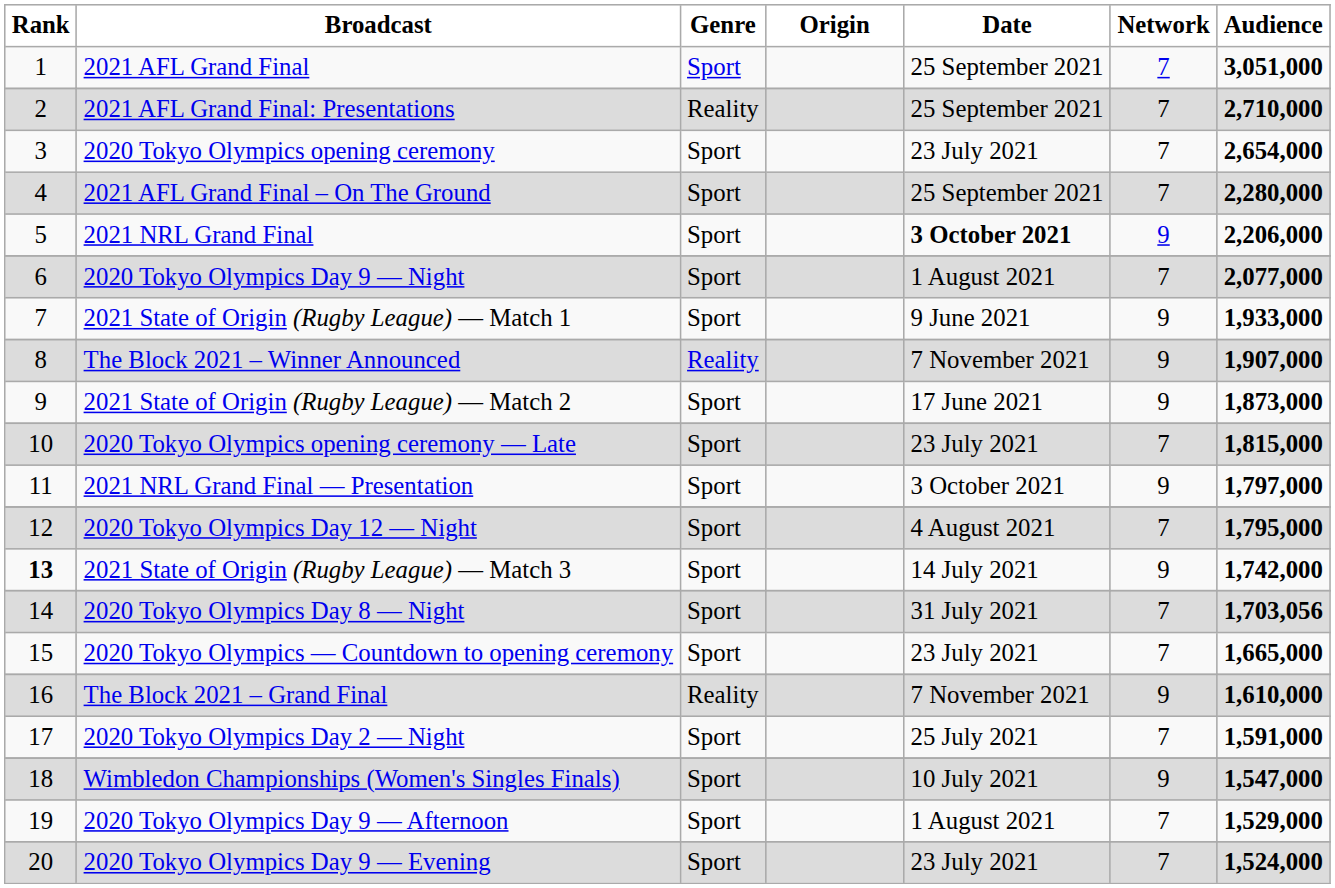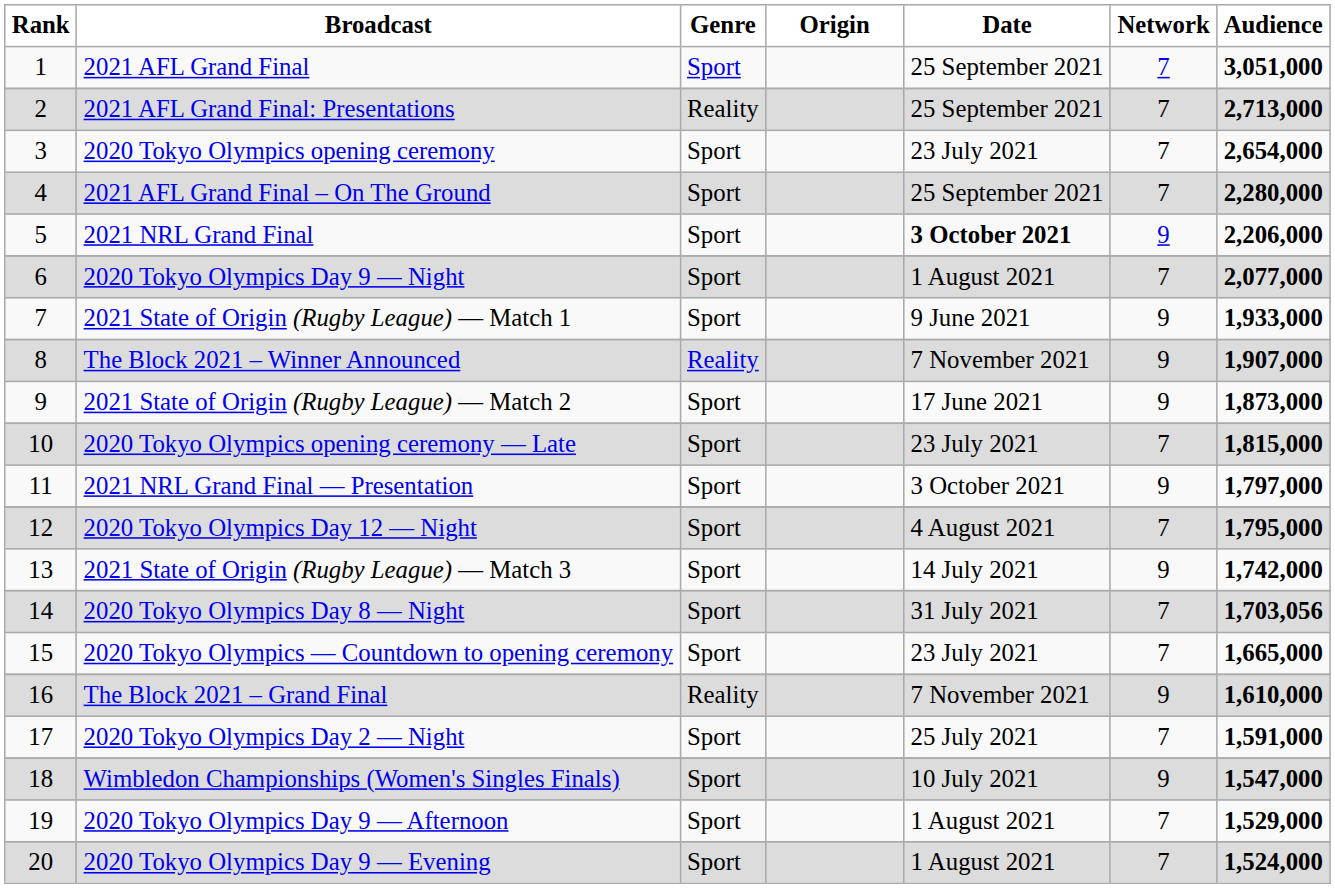2021 AFL Grand Final: Presentations | Audience: 2,710,000 -> 2,713,000
2021 State of Origin (Rugby League) — Match 3 | Rank: bold -> normal
2020 Tokyo Olympics Day 9 — Evening | Date: 23 July 2021 -> 1 August 2021
